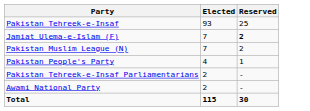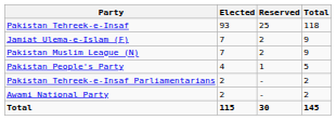+ column: Total | 118 | 9 | 9 | 5 | 2 | 2 | 145
Jamiat Ulema-e-Islam (F) | Reserved: bold -> normal
